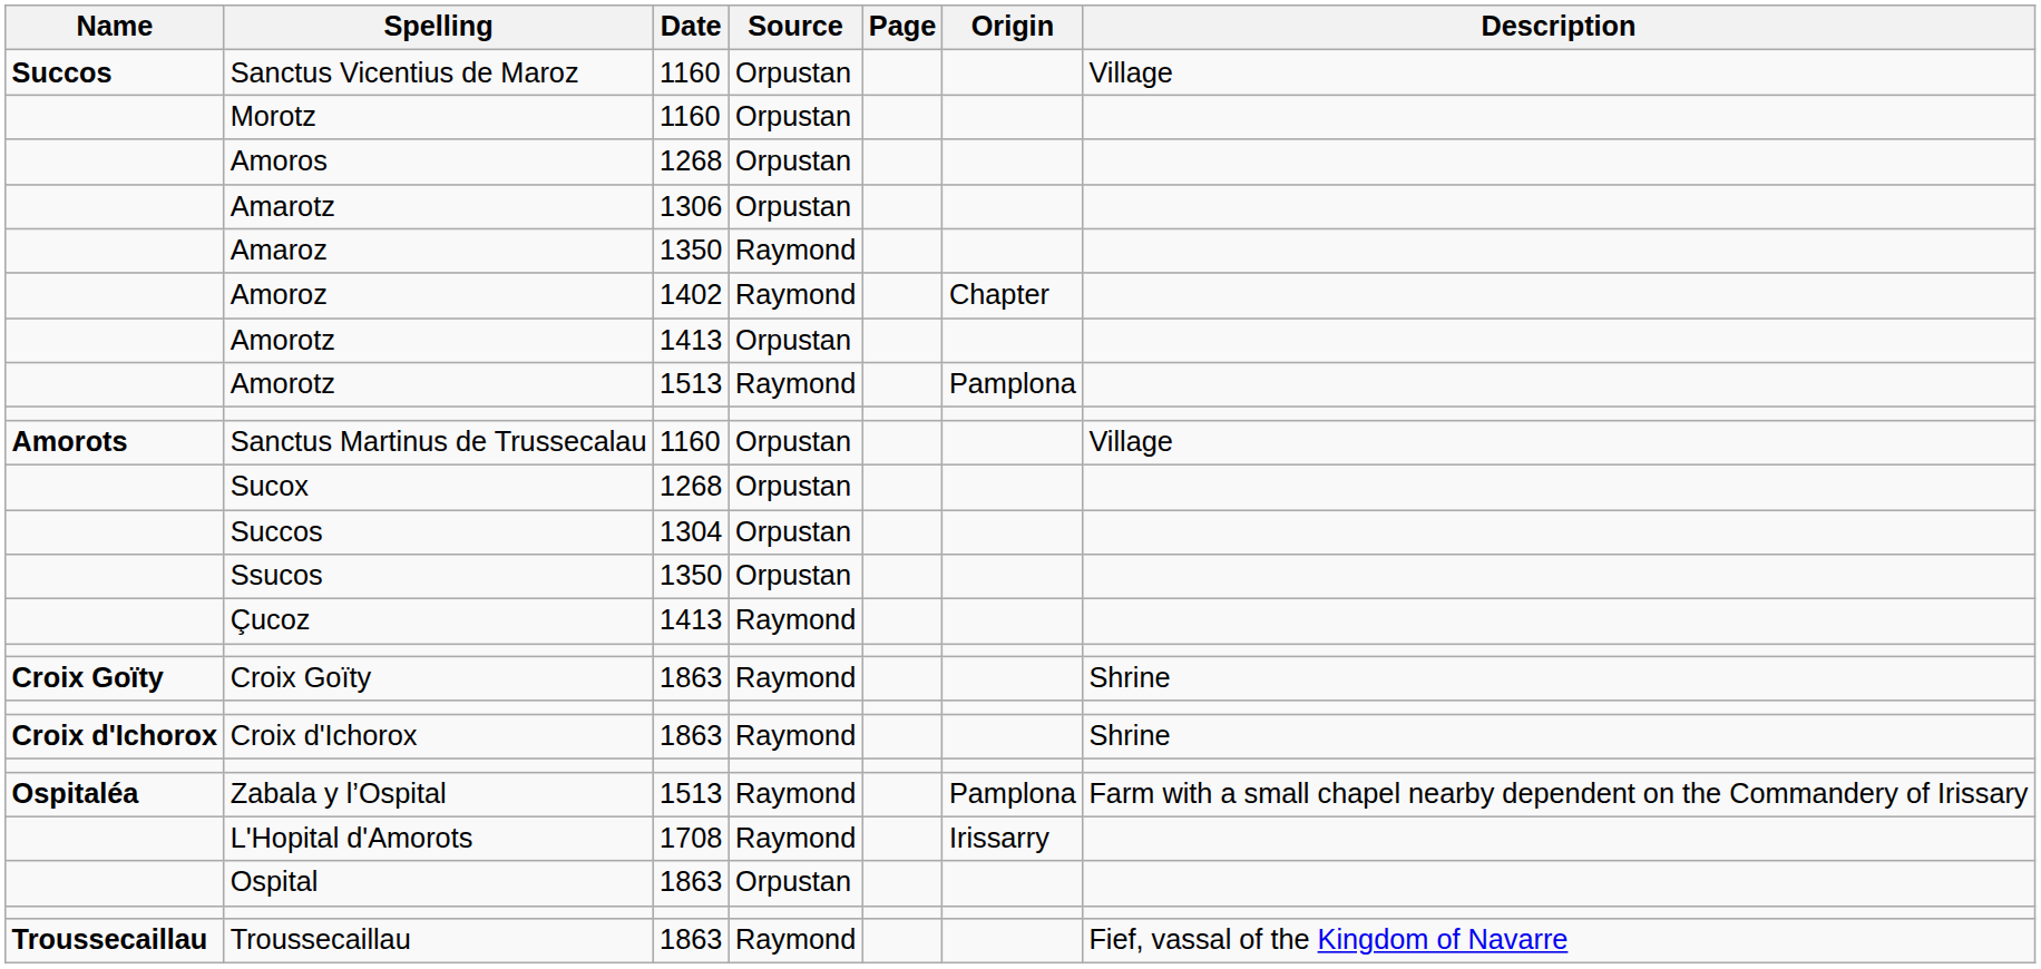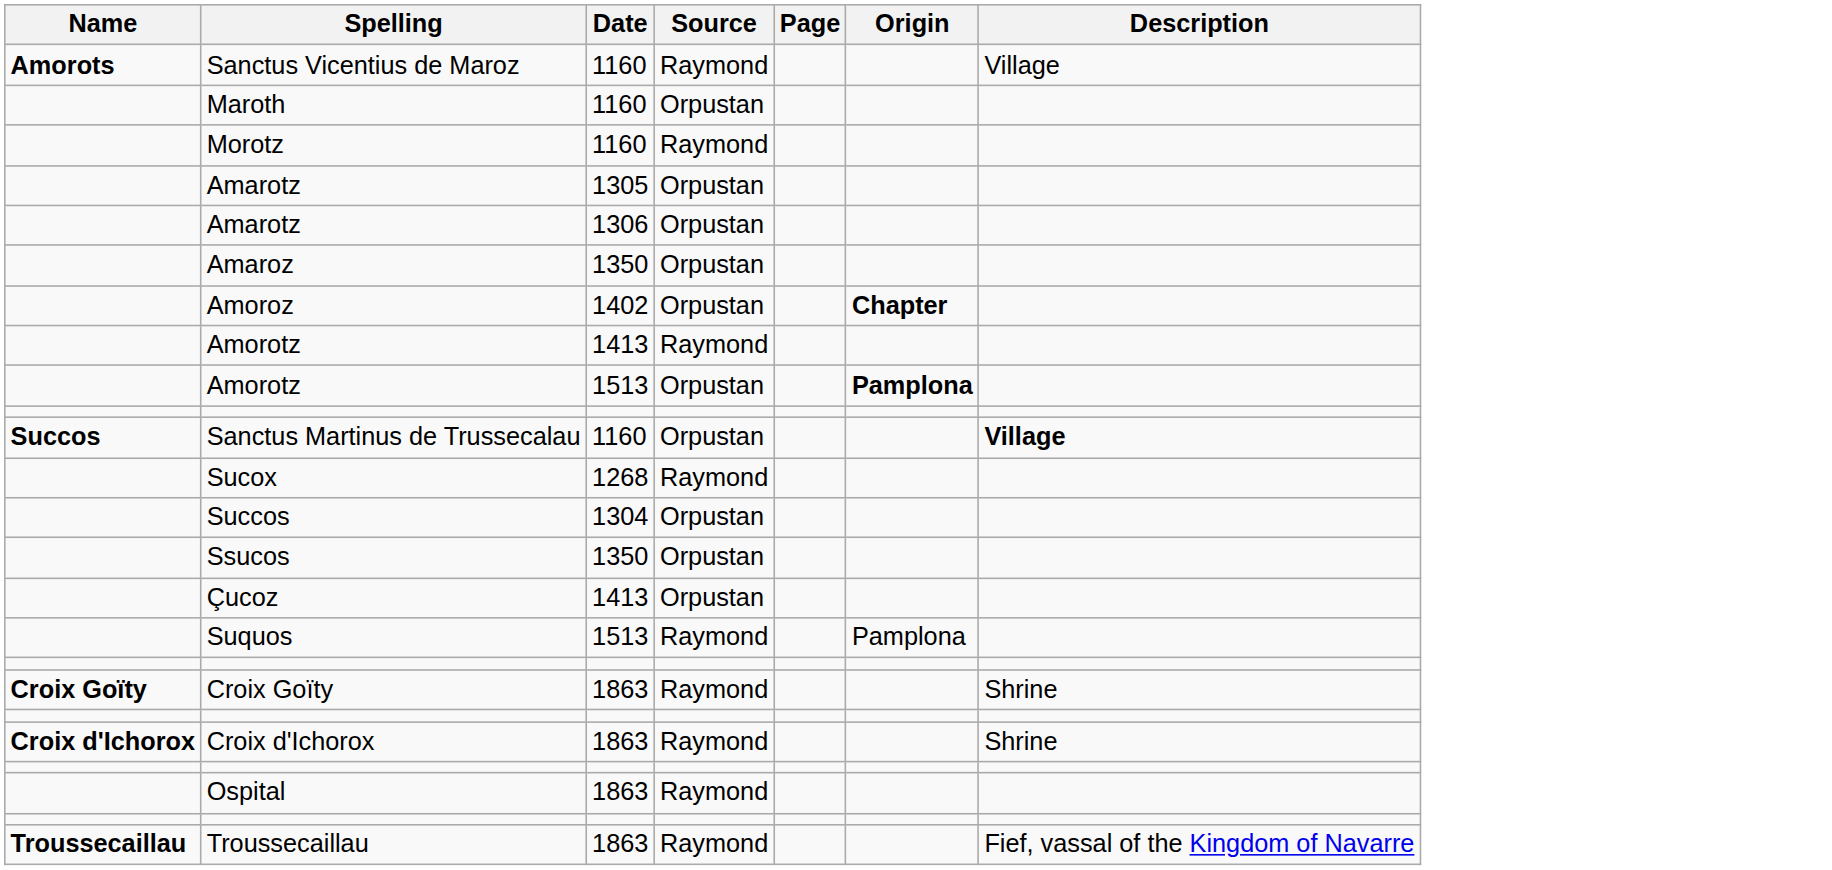Sanctus Vicentius de Maroz | Name: Succos -> Amorots
Sanctus Vicentius de Maroz | Source: Orpustan -> Raymond
+ row: Maroth | 1160 | Orpustan
Morotz | Source: Orpustan -> Raymond
- row: Amoros | 1268 | Orpustan
+ row: Amarotz | 1305 | Orpustan
Amaroz | Source: Raymond -> Orpustan
Amoroz | Source: Raymond -> Orpustan
Amoroz | Origin: normal -> bold
Amorotz / 1413 | Source: Orpustan -> Raymond
Amorotz / 1513 | Source: Raymond -> Orpustan
Amorotz / 1513 | Origin: normal -> bold
Sanctus Martinus de Trussecalau | Name: Amorots -> Succos
Sanctus Martinus de Trussecalau | Description: normal -> bold
Sucox | Source: Orpustan -> Raymond
Çucoz | Source: Raymond -> Orpustan
+ row: Suquos | 1513 | Raymond | Pamplona
- row: Ospitaléa | Zabala y l’Ospital | 1513 | Raymond | Pamplona | Farm with a small chapel nearby dependent on the Commandery of Irissary
- row: L'Hopital d'Amorots | 1708 | Raymond | Irissarry
Ospital | Source: Orpustan -> Raymond
